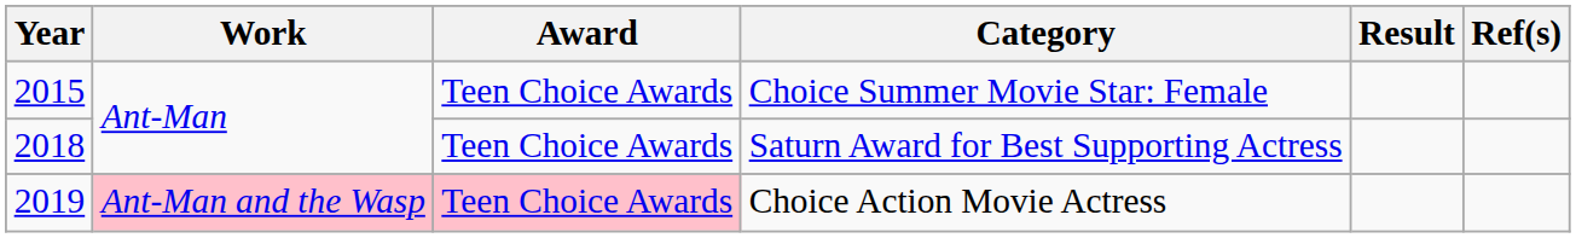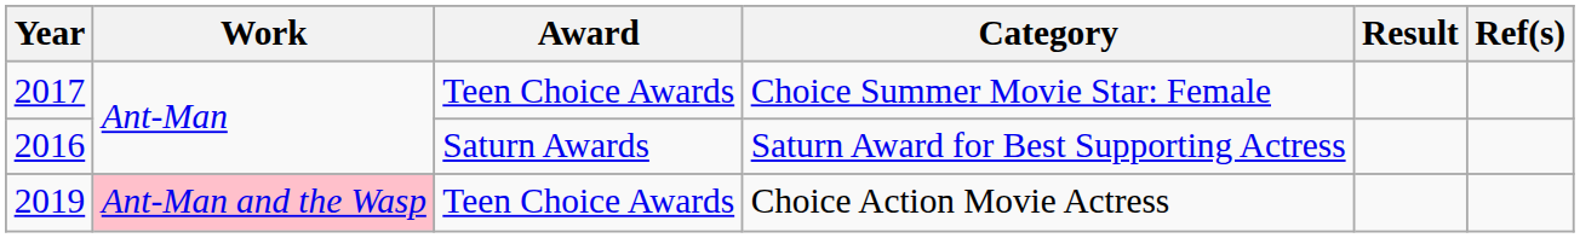Choice Summer Movie Star: Female | Year: 2015 -> 2017
Saturn Award for Best Supporting Actress | Year: 2018 -> 2016
Saturn Award for Best Supporting Actress | Award: Teen Choice Awards -> Saturn Awards
Choice Action Movie Actress | Award: pink background -> no background
